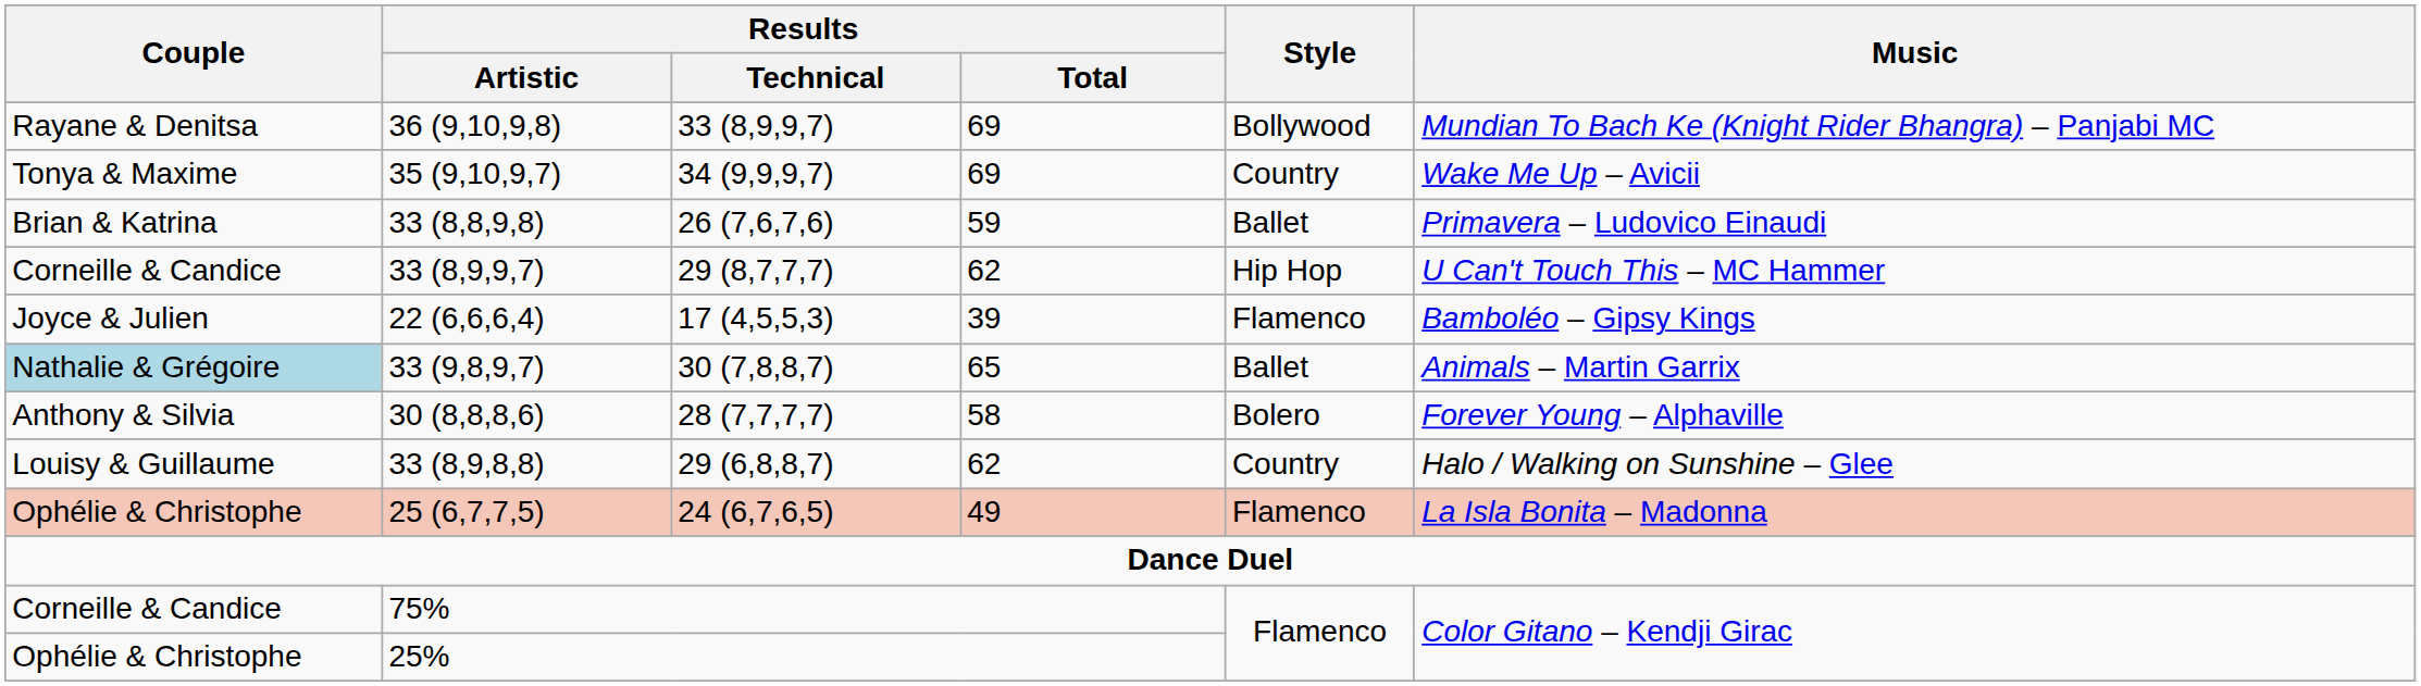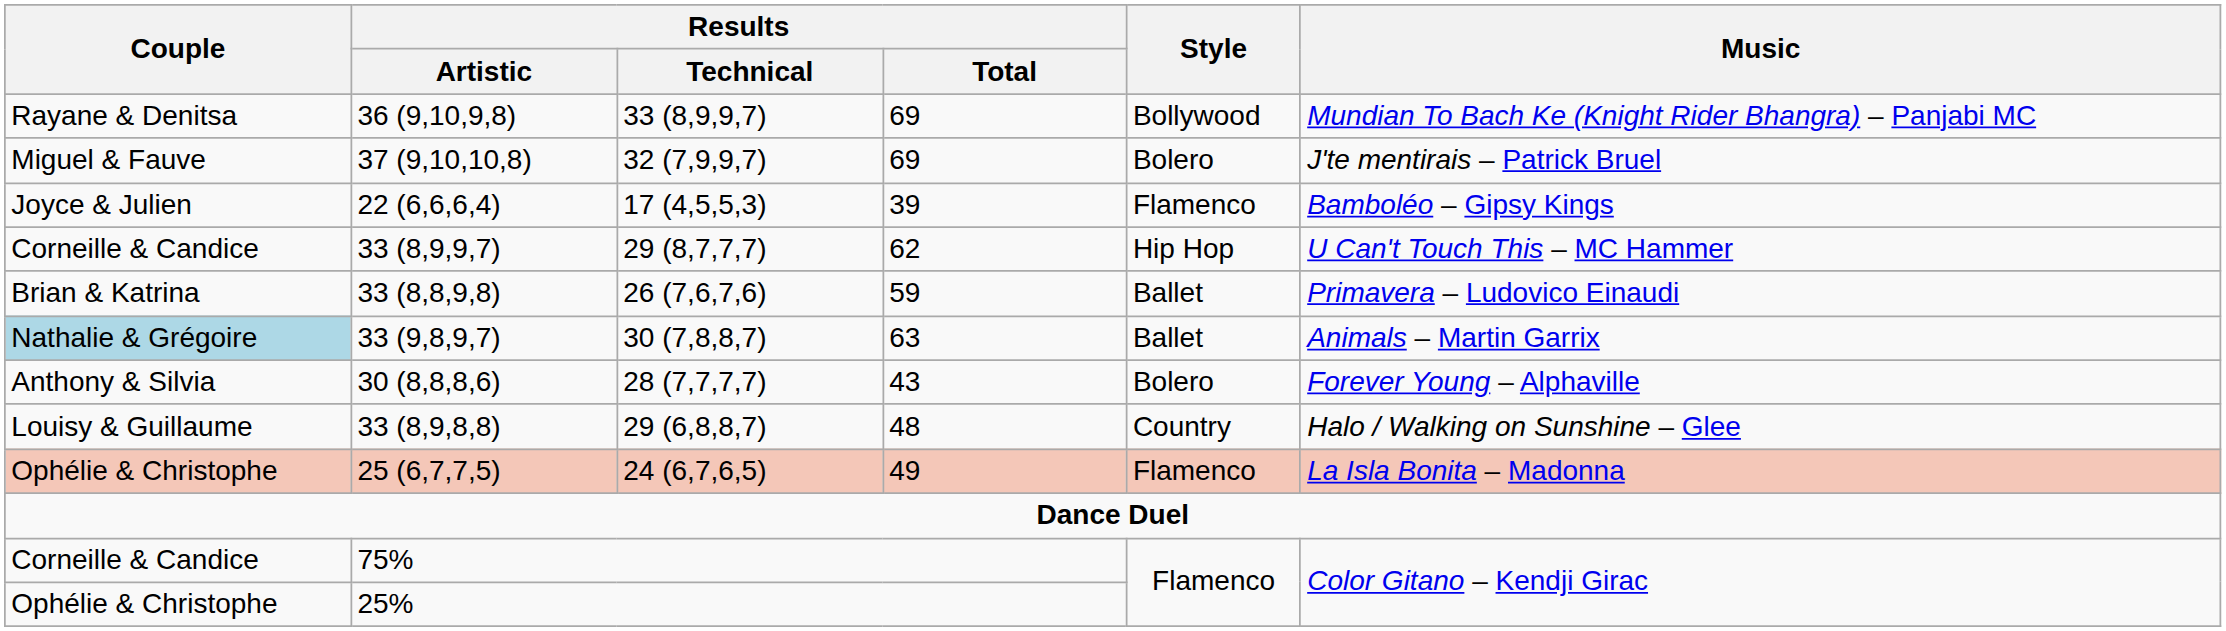+ row: Miguel & Fauve | 37 (9,10,10,8) | 32 (7,9,9,7) | 69 | Bolero | J'te mentirais – Patrick Bruel
- row: Tonya & Maxime | 35 (9,10,9,7) | 34 (9,9,9,7) | 69 | Country | Wake Me Up – Avicii
rows swapped: 33 (8,8,9,8) <-> 22 (6,6,6,4)
33 (9,8,9,7) | Results / Total: 65 -> 63
30 (8,8,8,6) | Results / Total: 58 -> 43
33 (8,9,8,8) | Results / Total: 62 -> 48
